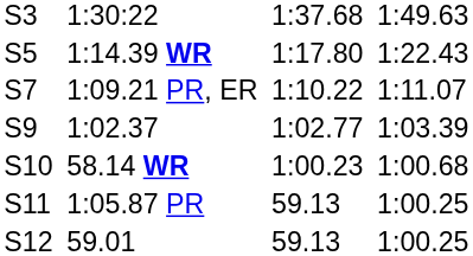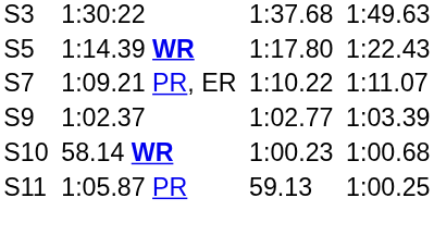- row: S12 | 59.01 | 59.13 | 1:00.25
